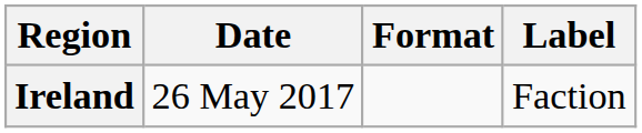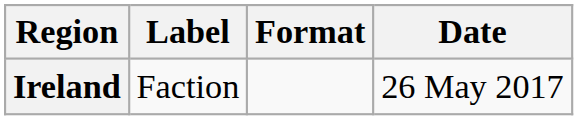columns swapped: Date <-> Label
